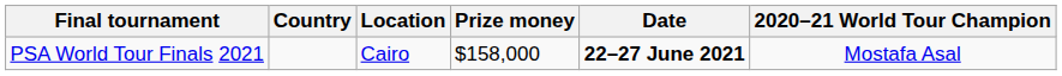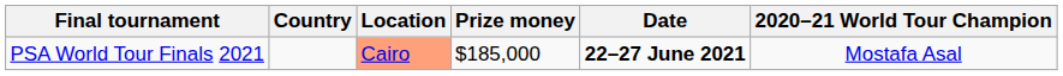PSA World Tour Finals 2021 | Location: no background -> lightsalmon background
PSA World Tour Finals 2021 | Prize money: $158,000 -> $185,000
